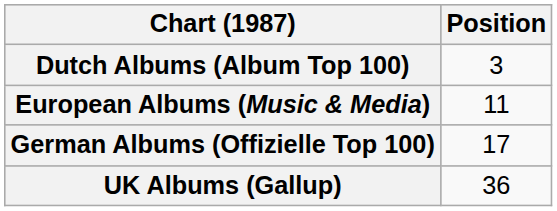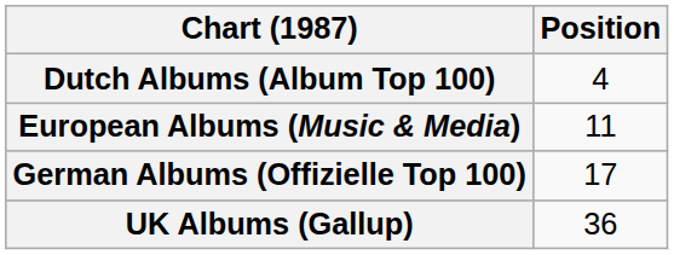Dutch Albums (Album Top 100) | Position: 3 -> 4
